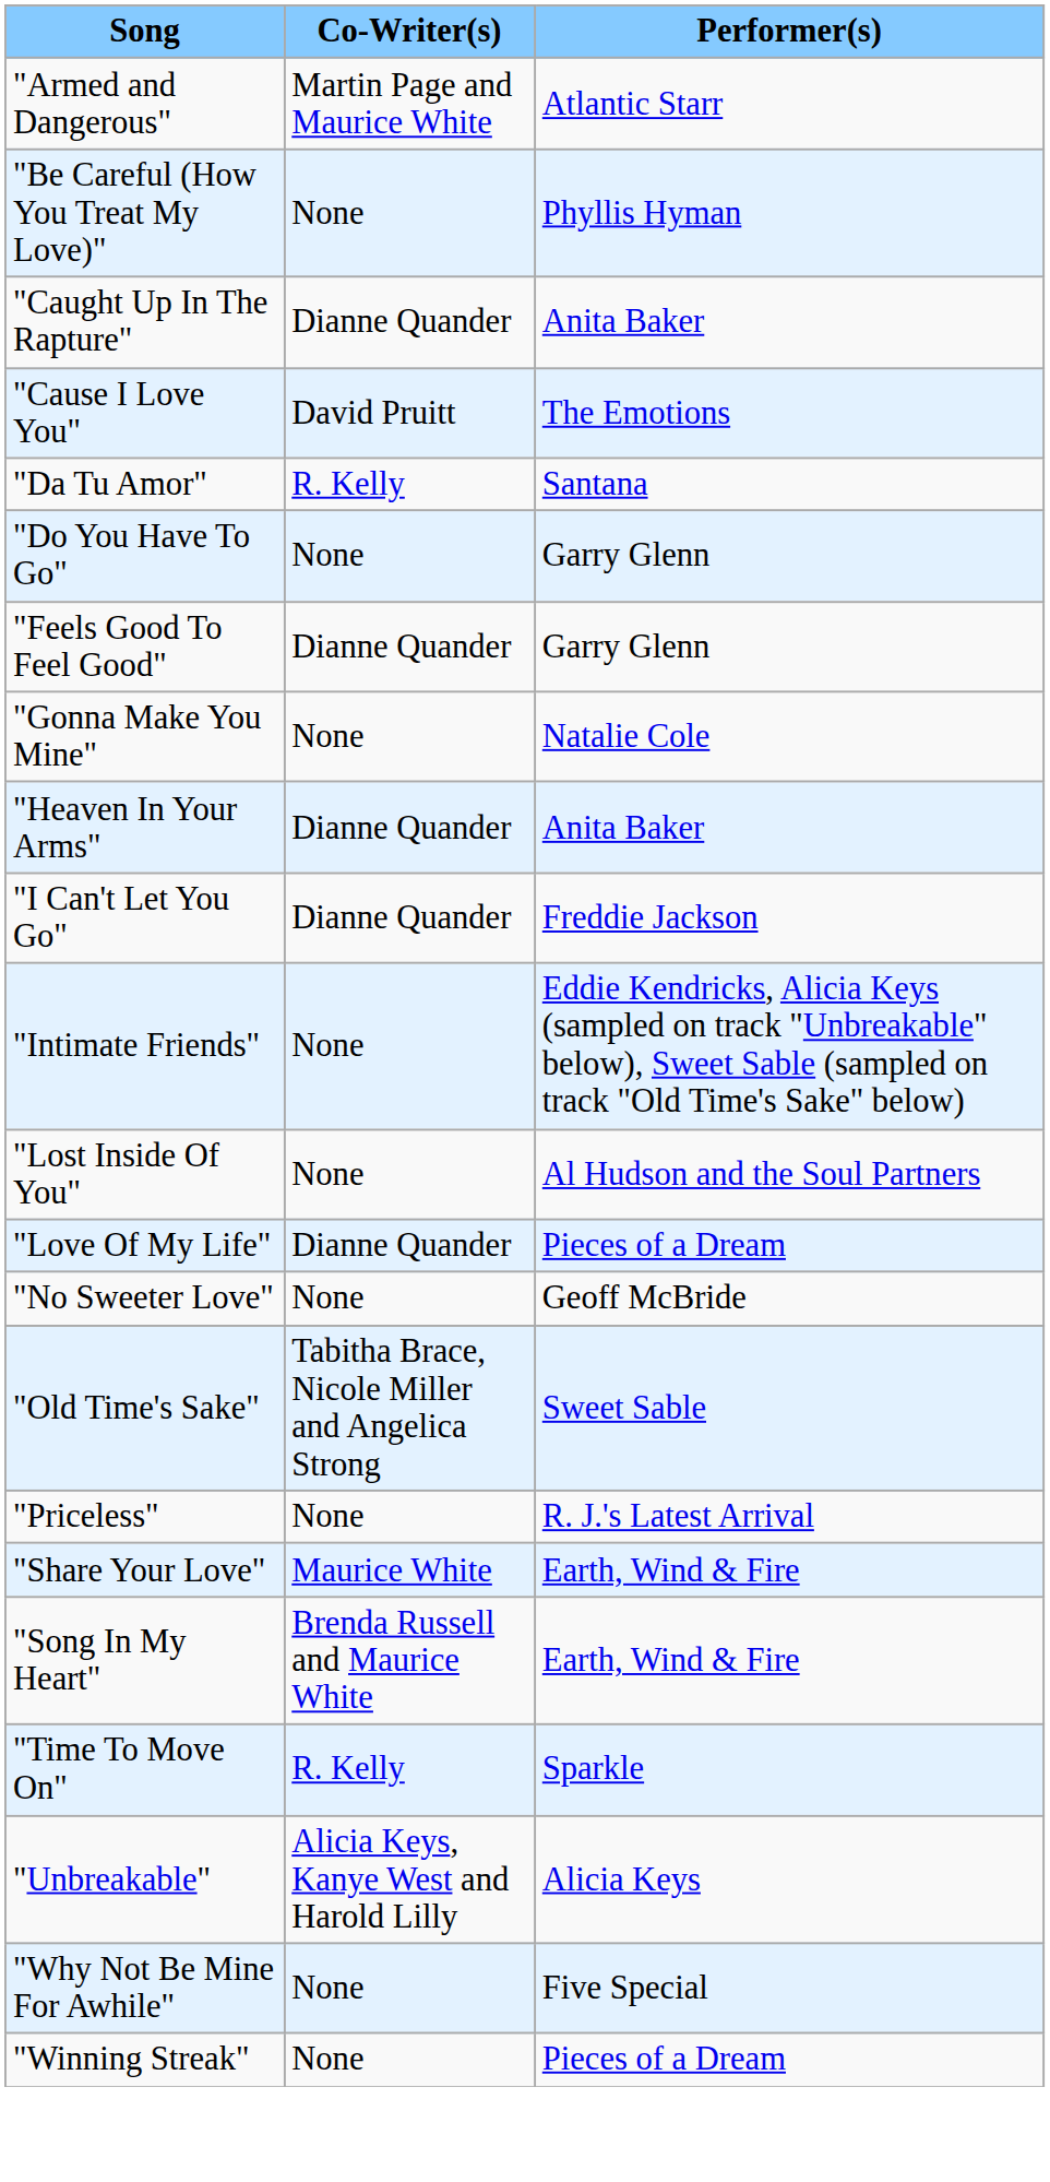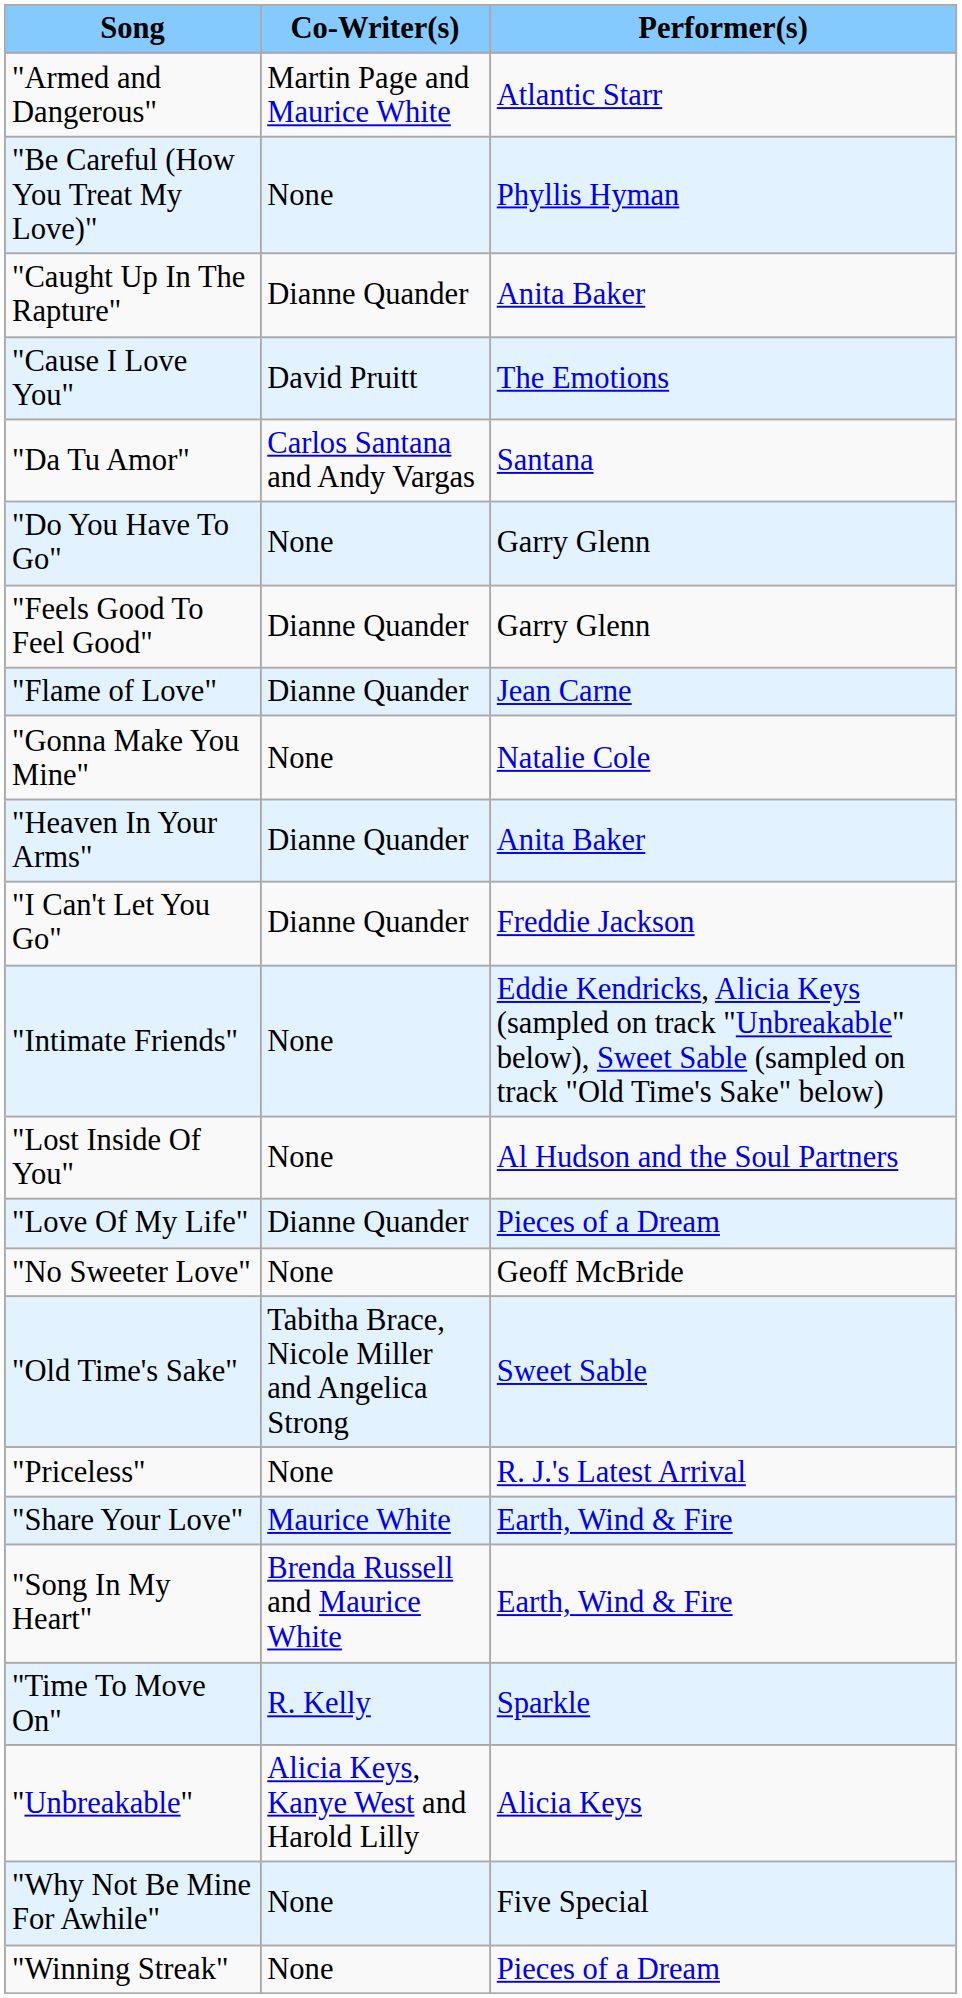"Da Tu Amor" | Co-Writer(s): R. Kelly -> Carlos Santana and Andy Vargas
+ row: "Flame of Love" | Dianne Quander | Jean Carne
